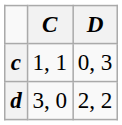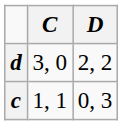rows swapped: c <-> d
